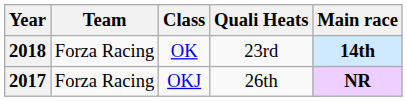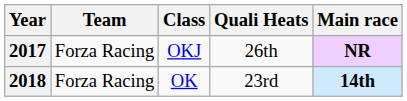rows swapped: 2017 <-> 2018
